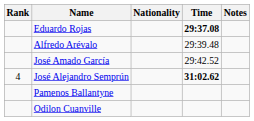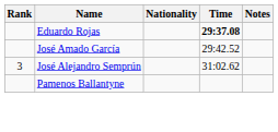- row: Alfredo Arévalo | 29:39.48
José Alejandro Semprún | Rank: 4 -> 3
José Alejandro Semprún | Time: bold -> normal
- row: Odilon Cuanville
